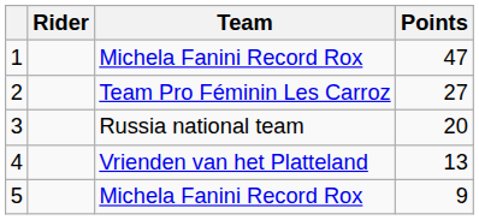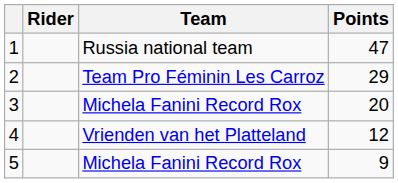1 | Team: Michela Fanini Record Rox -> Russia national team
2 | Points: 27 -> 29
3 | Team: Russia national team -> Michela Fanini Record Rox
4 | Points: 13 -> 12
